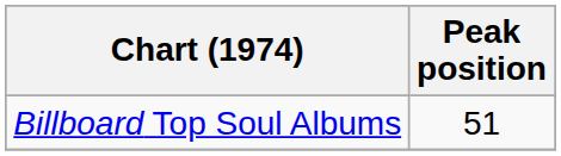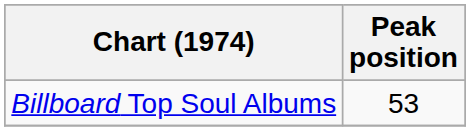Billboard Top Soul Albums | Peak position: 51 -> 53
